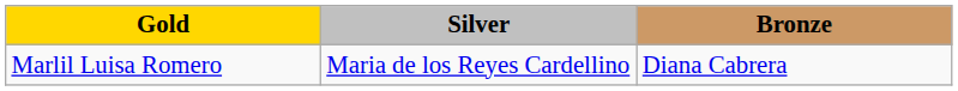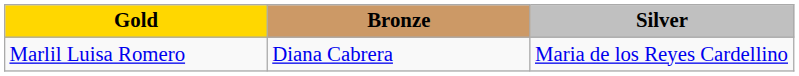columns swapped: Silver <-> Bronze
